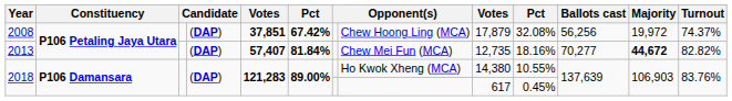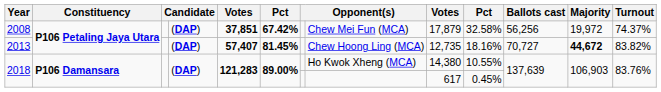2008 | column 8: Chew Hoong Ling (MCA) -> Chew Mei Fun (MCA)
2008 | column 10: 32.08% -> 32.58%
2013 | column 6: 81.84% -> 81.45%
2013 | column 8: Chew Mei Fun (MCA) -> Chew Hoong Ling (MCA)
2013 | Ballots cast: 70,277 -> 70,727
2013 | Turnout: 82.82% -> 83.82%
